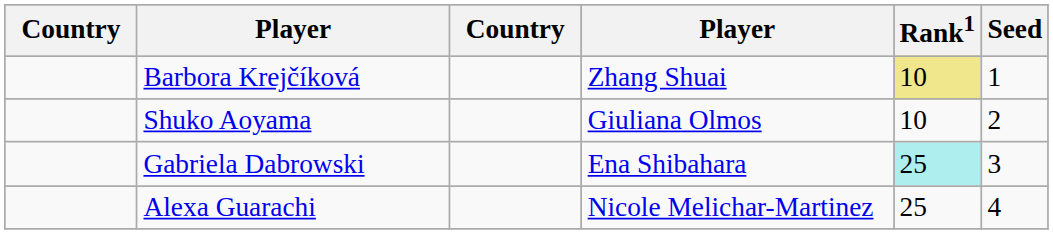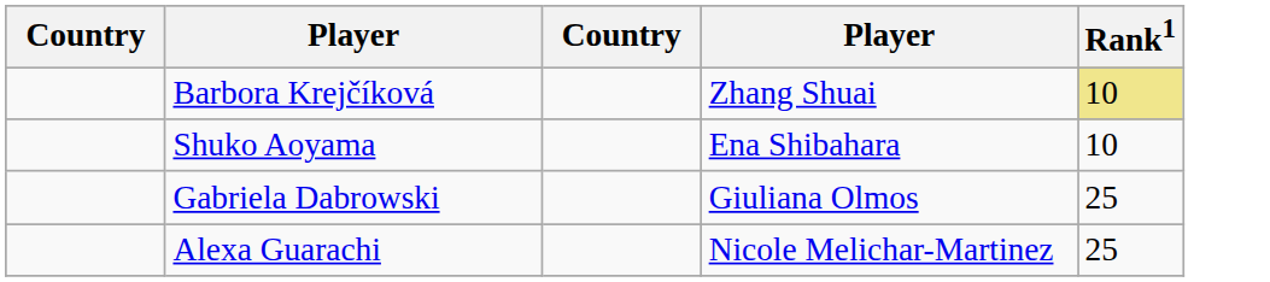- column: Seed | 1 | 2 | 3 | 4
Shuko Aoyama | column 4: Giuliana Olmos -> Ena Shibahara
Gabriela Dabrowski | column 4: Ena Shibahara -> Giuliana Olmos
Gabriela Dabrowski | Rank1: paleturquoise background -> no background
